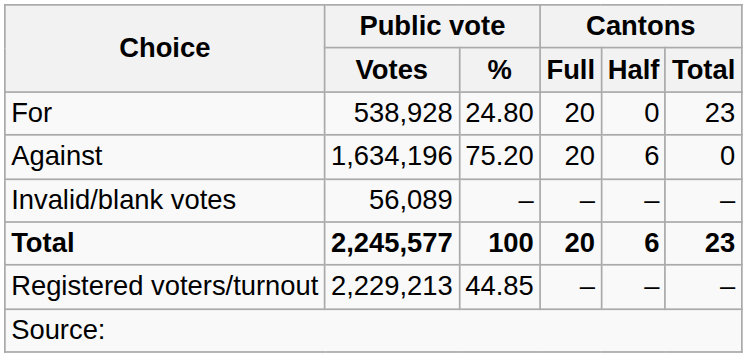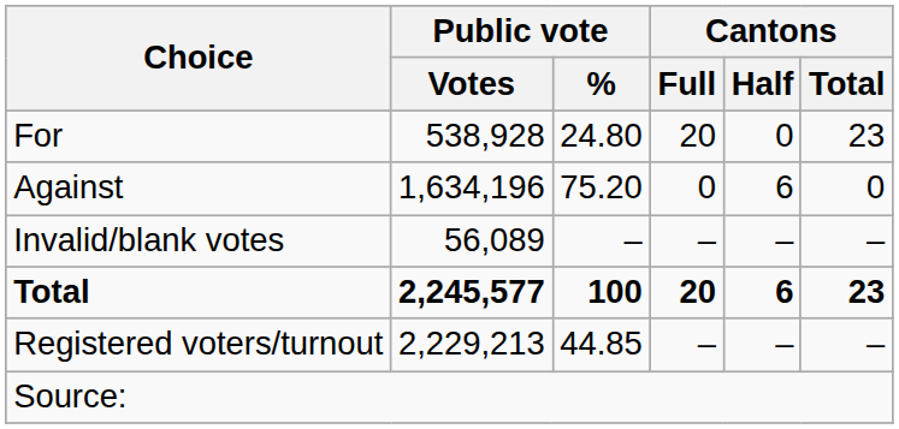Against | Cantons / Full: 20 -> 0
